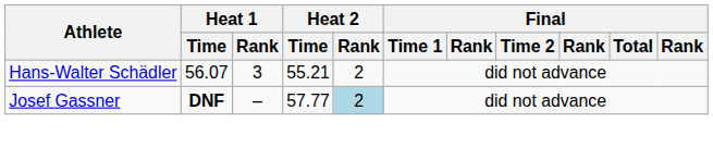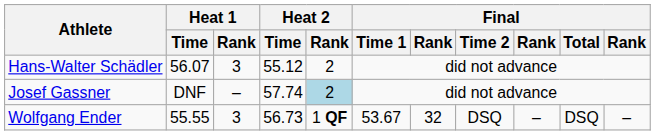Hans-Walter Schädler | Heat 2 / Time: 55.21 -> 55.12
Josef Gassner | Heat 1 / Time: bold -> normal
Josef Gassner | Heat 2 / Time: 57.77 -> 57.74
+ row: Wolfgang Ender | 55.55 | 3 | 56.73 | 1 QF | 53.67 | 32 | DSQ | – | DSQ | –
